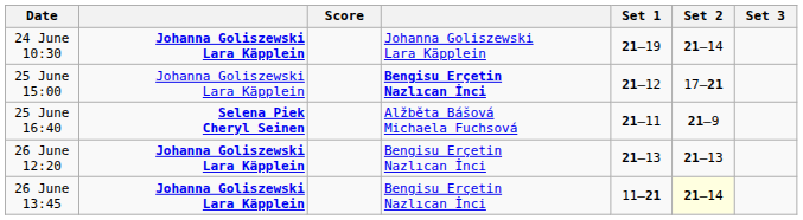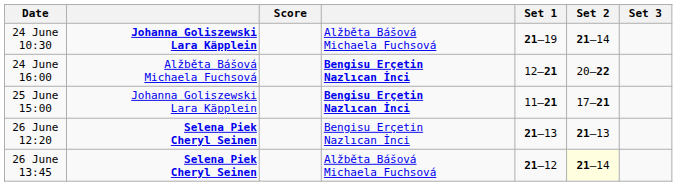24 June 10:30 | column 4: Johanna Goliszewski Lara Käpplein -> Alžběta Bášová Michaela Fuchsová
+ row: 24 June 16:00 | Alžběta Bášová Michaela Fuchsová | Bengisu Erçetin Nazlıcan İnci | 12–21 | 20–22
25 June 15:00 | Set 1: 21–12 -> 11–21
- row: 25 June 16:40 | Selena Piek Cheryl Seinen | Alžběta Bášová Michaela Fuchsová | 21–11 | 21–9
26 June 12:20 | column 2: Johanna Goliszewski Lara Käpplein -> Selena Piek Cheryl Seinen
26 June 13:45 | column 2: Johanna Goliszewski Lara Käpplein -> Selena Piek Cheryl Seinen
26 June 13:45 | column 4: Bengisu Erçetin Nazlıcan İnci -> Alžběta Bášová Michaela Fuchsová
26 June 13:45 | Set 1: 11–21 -> 21–12
